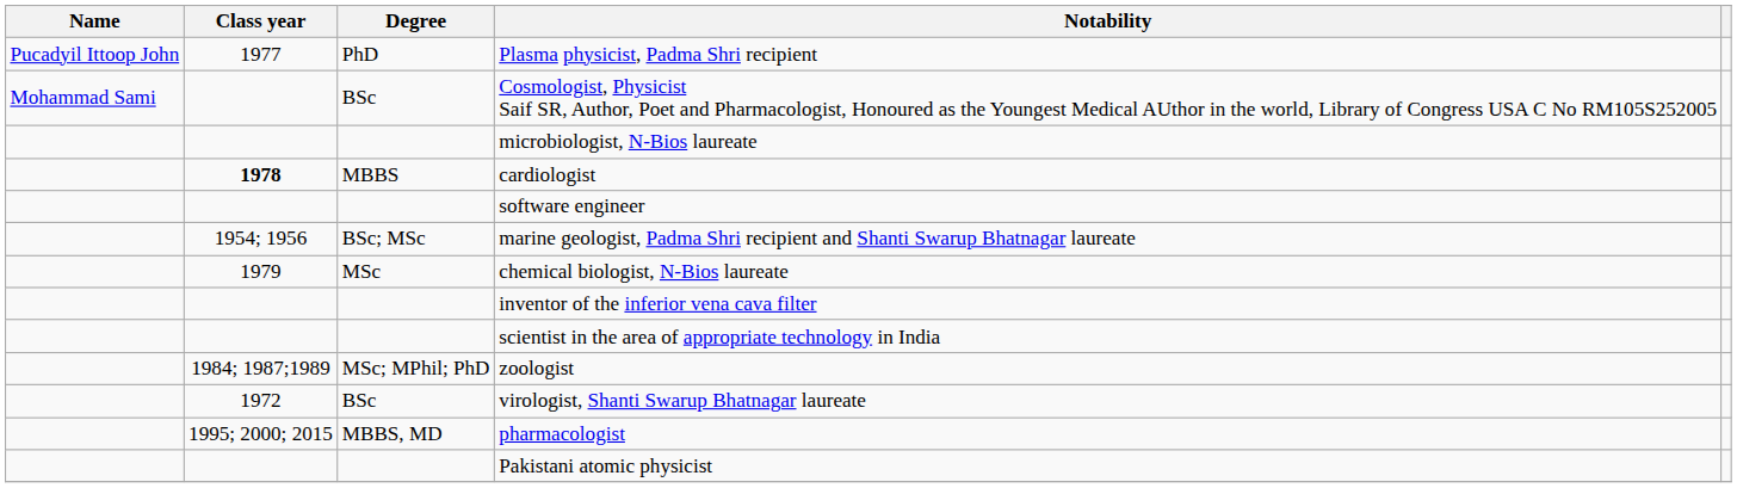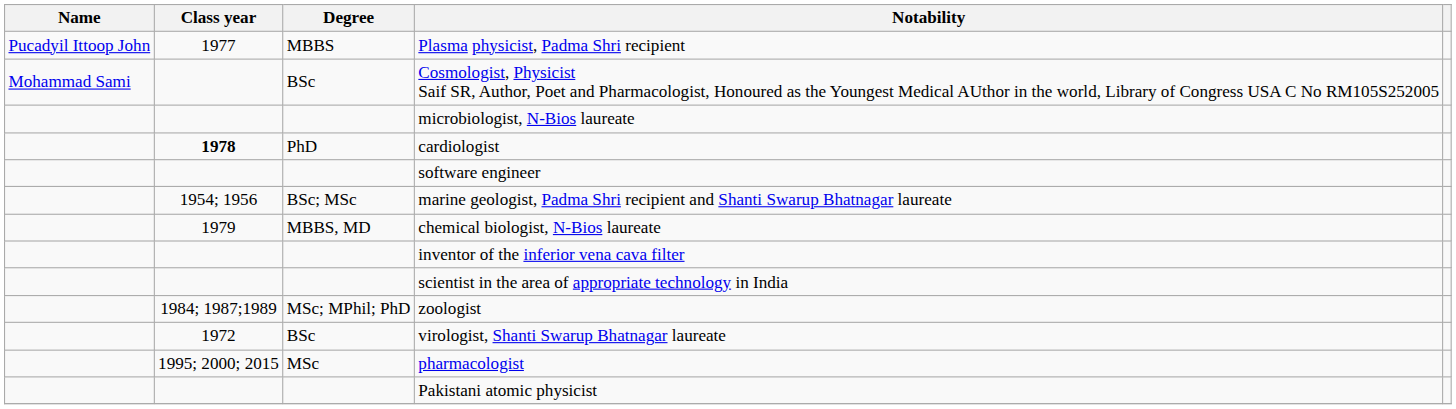Plasma physicist, Padma Shri recipient | Degree: PhD -> MBBS
cardiologist | Degree: MBBS -> PhD
chemical biologist, N-Bios laureate | Degree: MSc -> MBBS, MD
pharmacologist | Degree: MBBS, MD -> MSc
